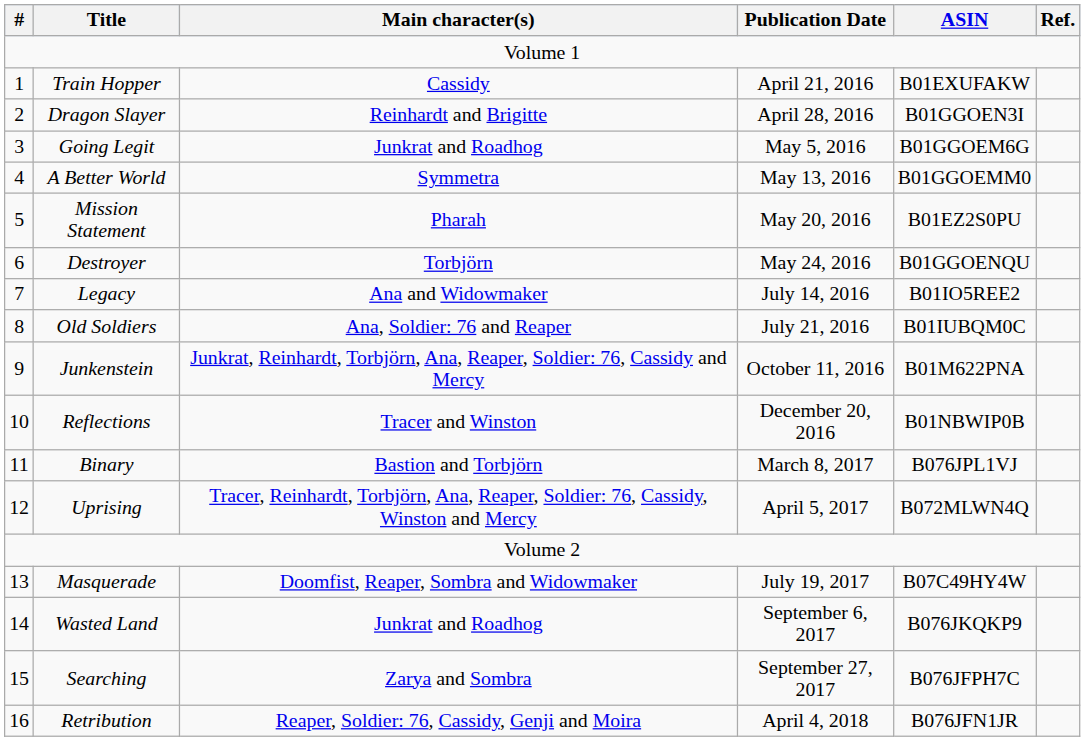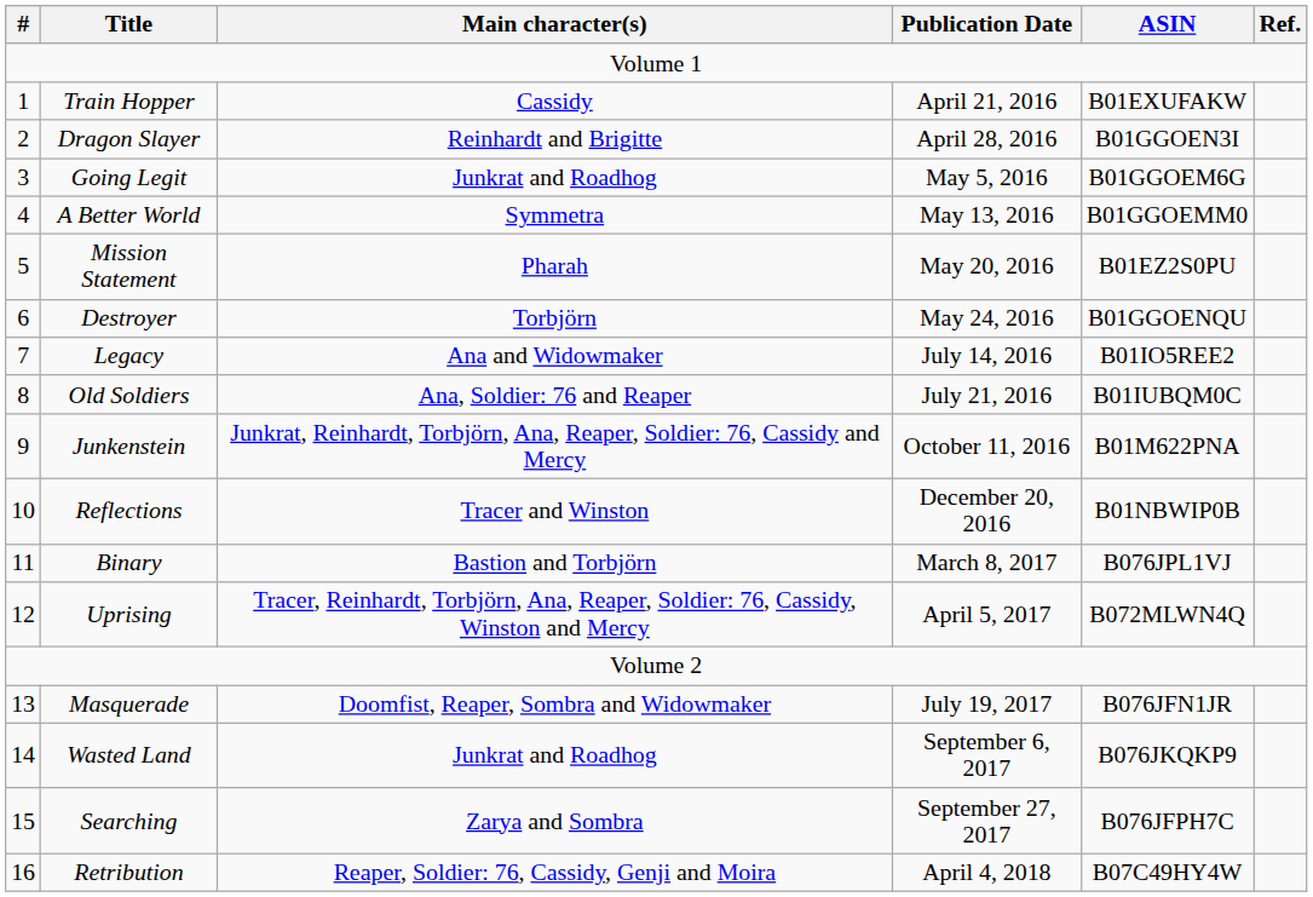Masquerade | ASIN: B07C49HY4W -> B076JFN1JR
Retribution | ASIN: B076JFN1JR -> B07C49HY4W
